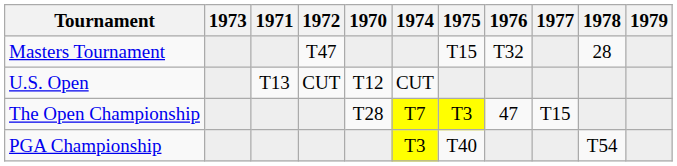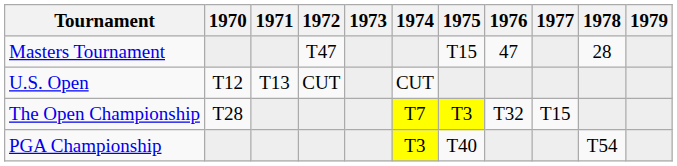columns swapped: 1970 <-> 1973
Masters Tournament | 1976: T32 -> 47
The Open Championship | 1976: 47 -> T32
